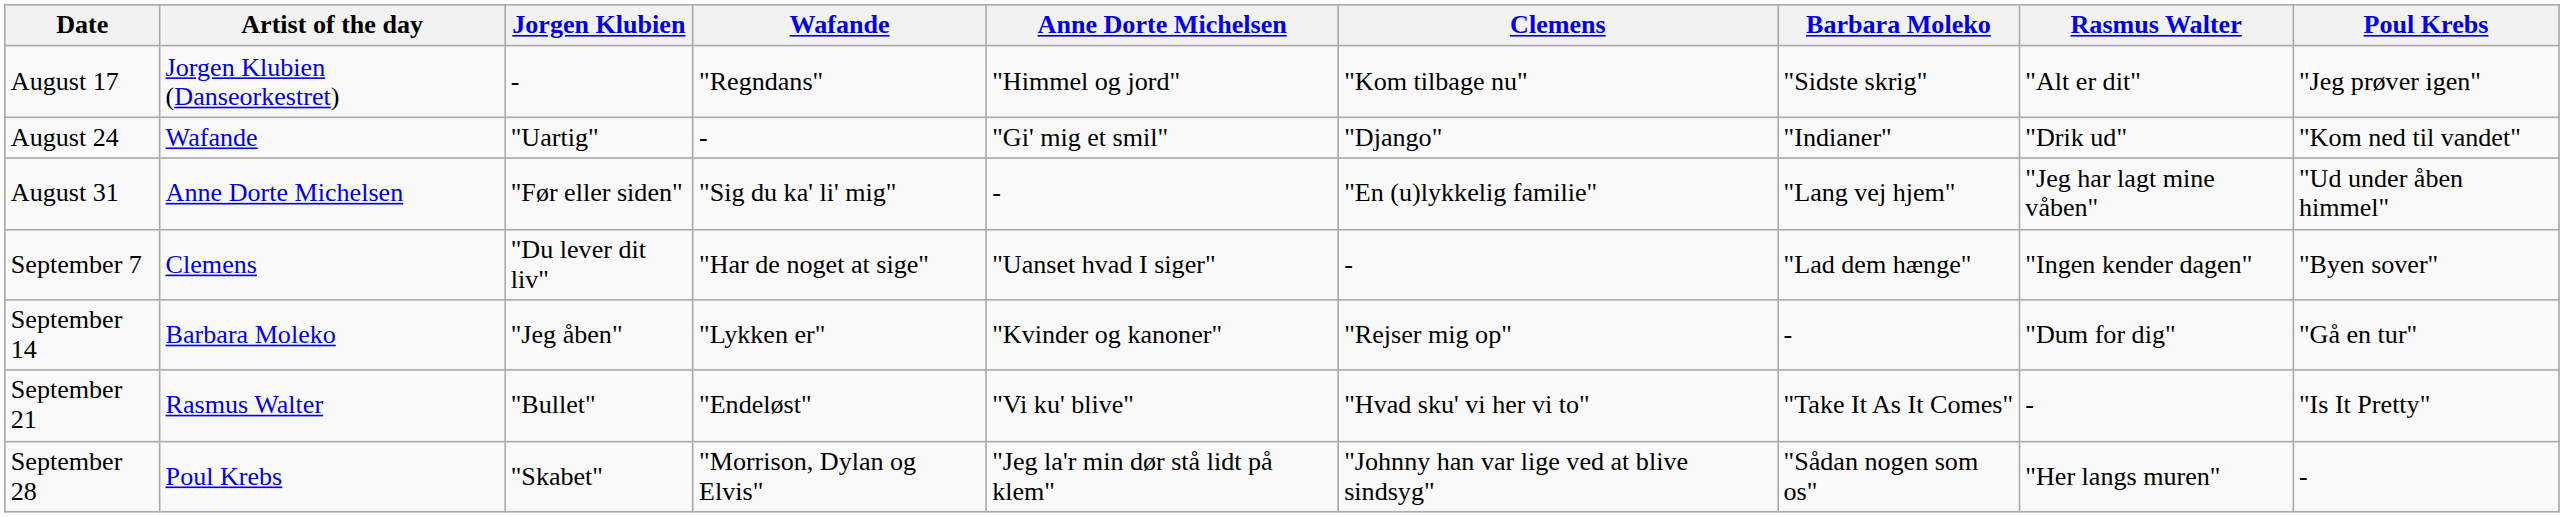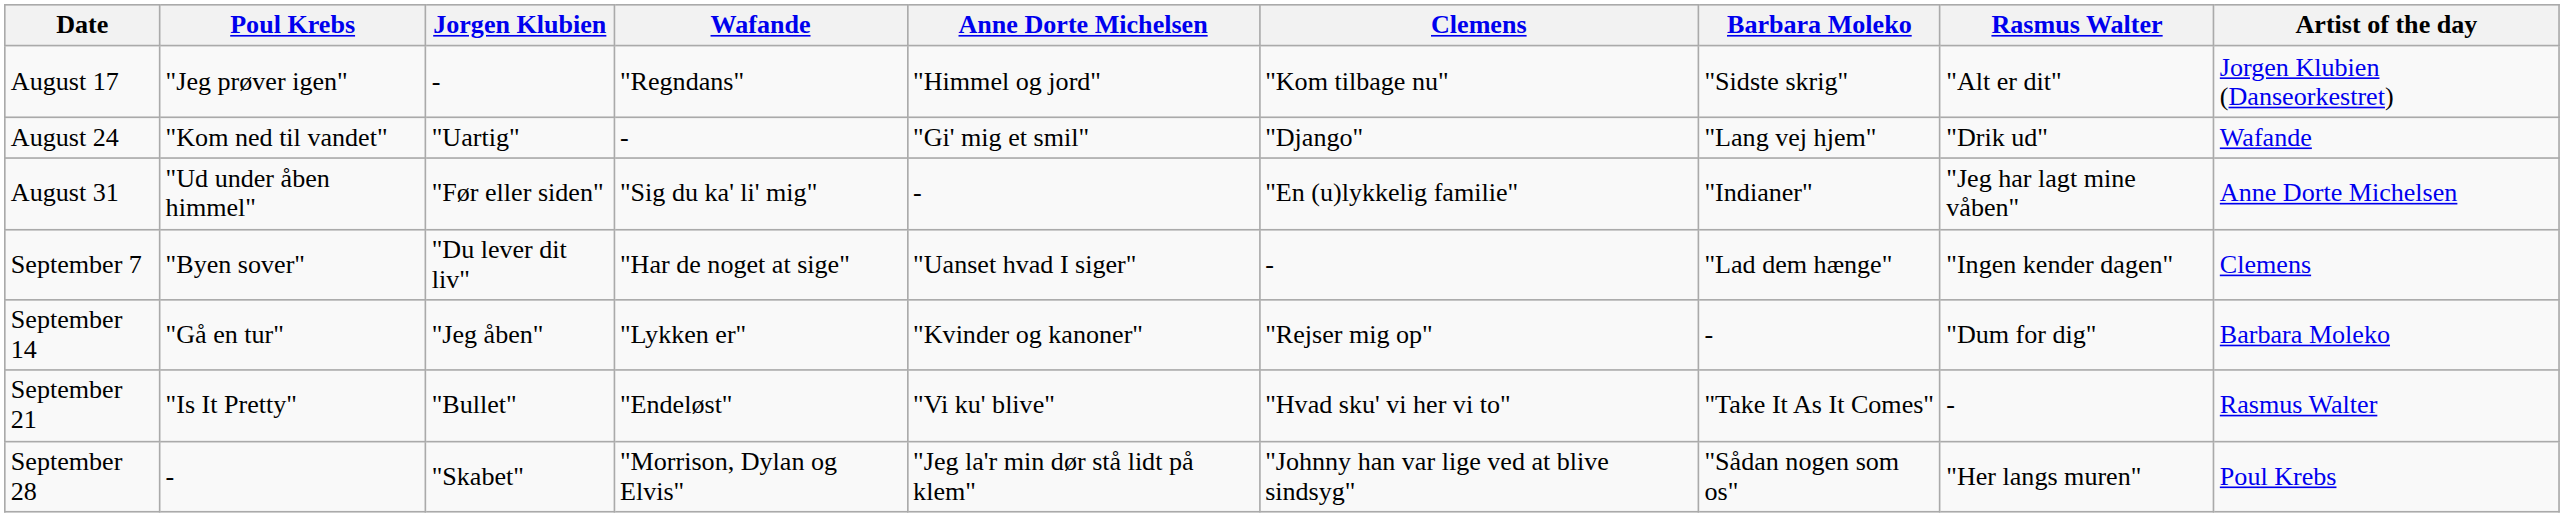columns swapped: Artist of the day <-> Poul Krebs
August 24 | Barbara Moleko: "Indianer" -> "Lang vej hjem"
August 31 | Barbara Moleko: "Lang vej hjem" -> "Indianer"
